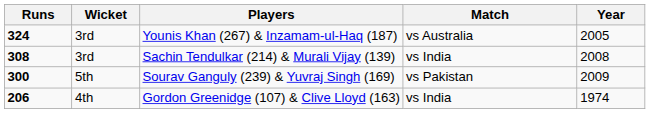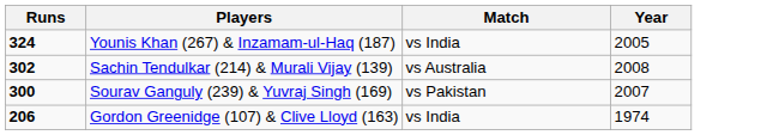- column: Wicket | 3rd | 3rd | 5th | 4th
Younis Khan (267) & Inzamam-ul-Haq (187) | Match: vs Australia -> vs India
Sachin Tendulkar (214) & Murali Vijay (139) | Runs: 308 -> 302
Sachin Tendulkar (214) & Murali Vijay (139) | Match: vs India -> vs Australia
Sourav Ganguly (239) & Yuvraj Singh (169) | Year: 2009 -> 2007
